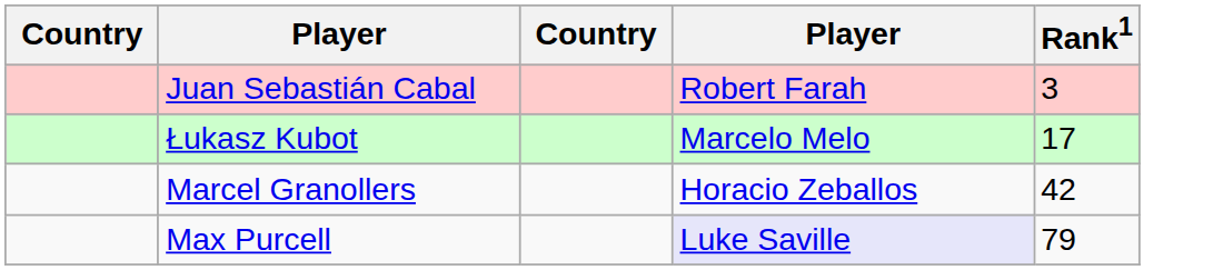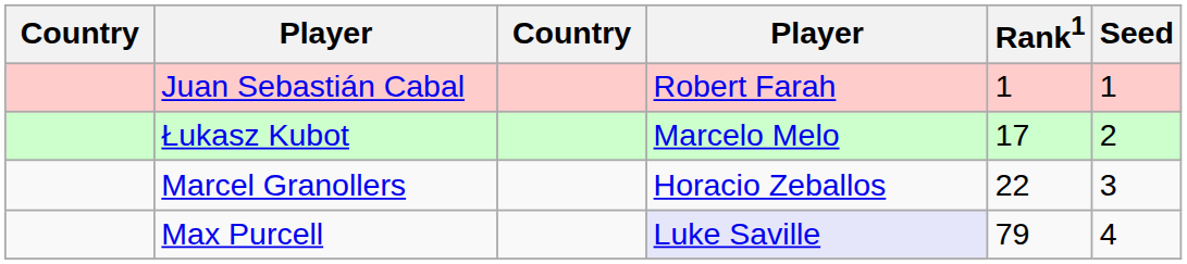+ column: Seed | 1 | 2 | 3 | 4
Juan Sebastián Cabal | Rank1: 3 -> 1
Marcel Granollers | Rank1: 42 -> 22
